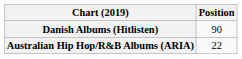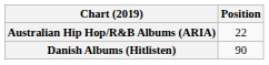rows swapped: Australian Hip Hop/R&B Albums (ARIA) <-> Danish Albums (Hitlisten)
